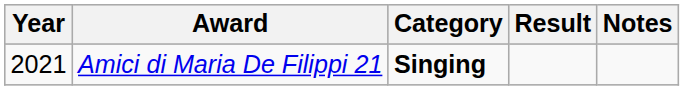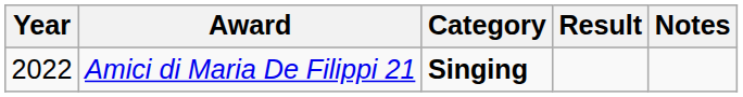Amici di Maria De Filippi 21 | Year: 2021 -> 2022
